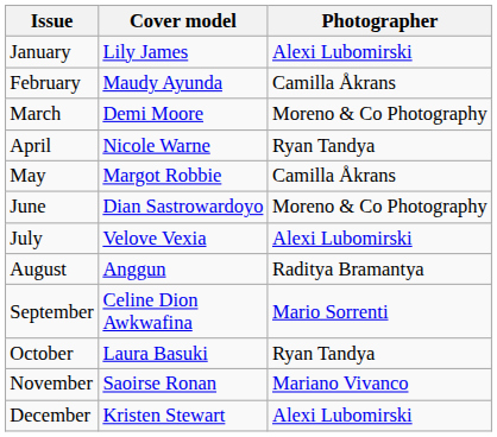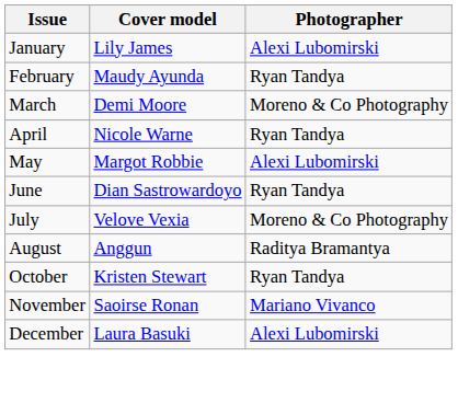February | Photographer: Camilla Åkrans -> Ryan Tandya
May | Photographer: Camilla Åkrans -> Alexi Lubomirski
June | Photographer: Moreno & Co Photography -> Ryan Tandya
July | Photographer: Alexi Lubomirski -> Moreno & Co Photography
- row: September | Celine Dion Awkwafina | Mario Sorrenti
October | Cover model: Laura Basuki -> Kristen Stewart
December | Cover model: Kristen Stewart -> Laura Basuki
